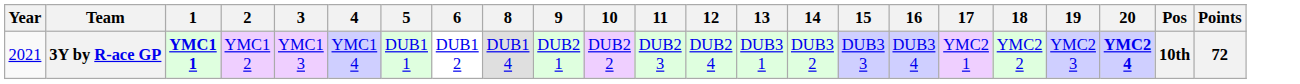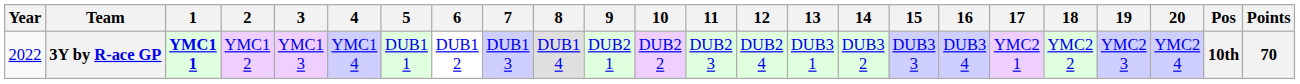+ column: 7 | DUB1 3
3Y by R-ace GP | Year: 2021 -> 2022
3Y by R-ace GP | 20: bold -> normal
3Y by R-ace GP | Points: 72 -> 70
